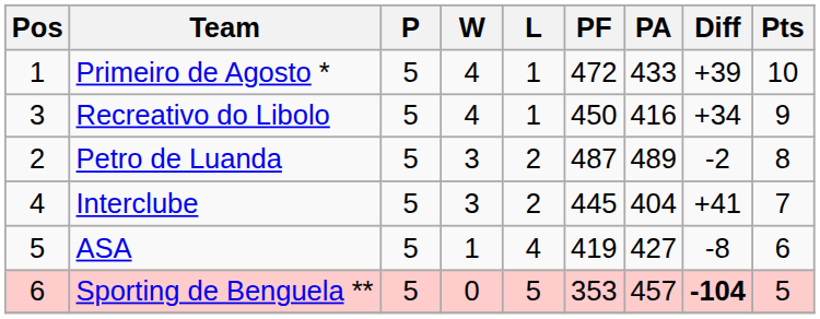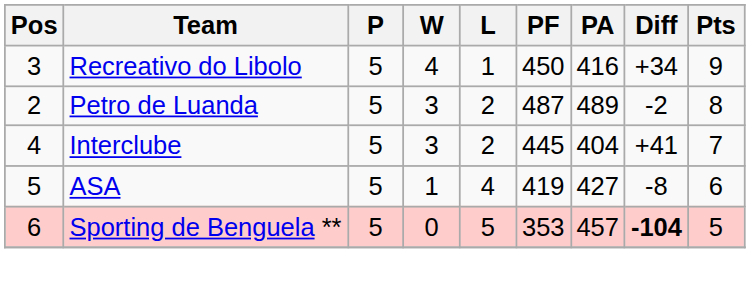- row: 1 | Primeiro de Agosto * | 5 | 4 | 1 | 472 | 433 | +39 | 10
